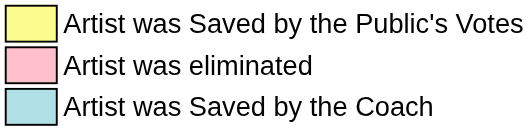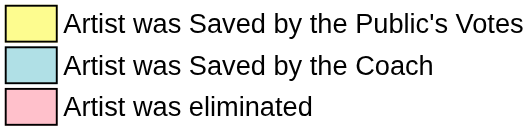rows swapped: Artist was Saved by the Coach <-> Artist was eliminated
